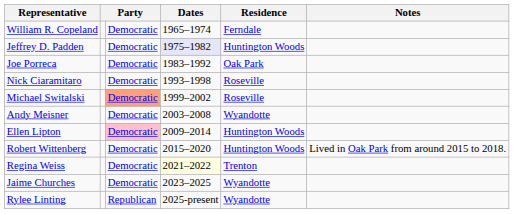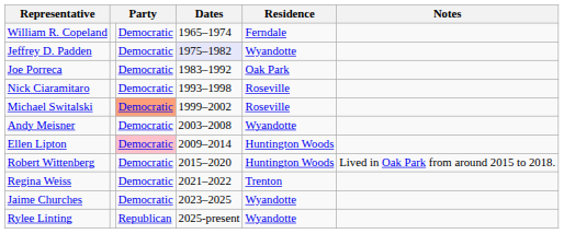Jeffrey D. Padden | Residence: Huntington Woods -> Wyandotte
Regina Weiss | Dates: lightyellow background -> no background
